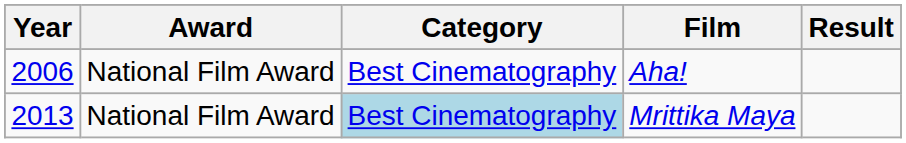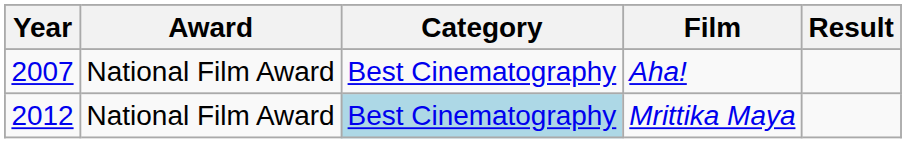Aha! | Year: 2006 -> 2007
Mrittika Maya | Year: 2013 -> 2012
